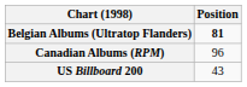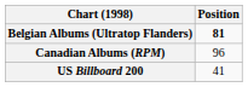US Billboard 200 | Position: 43 -> 41
